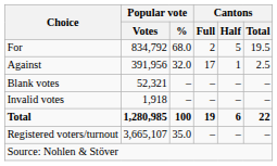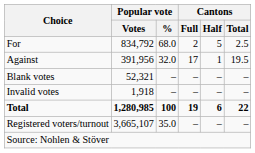For | Cantons / Total: 19.5 -> 2.5
Against | Cantons / Total: 2.5 -> 19.5
